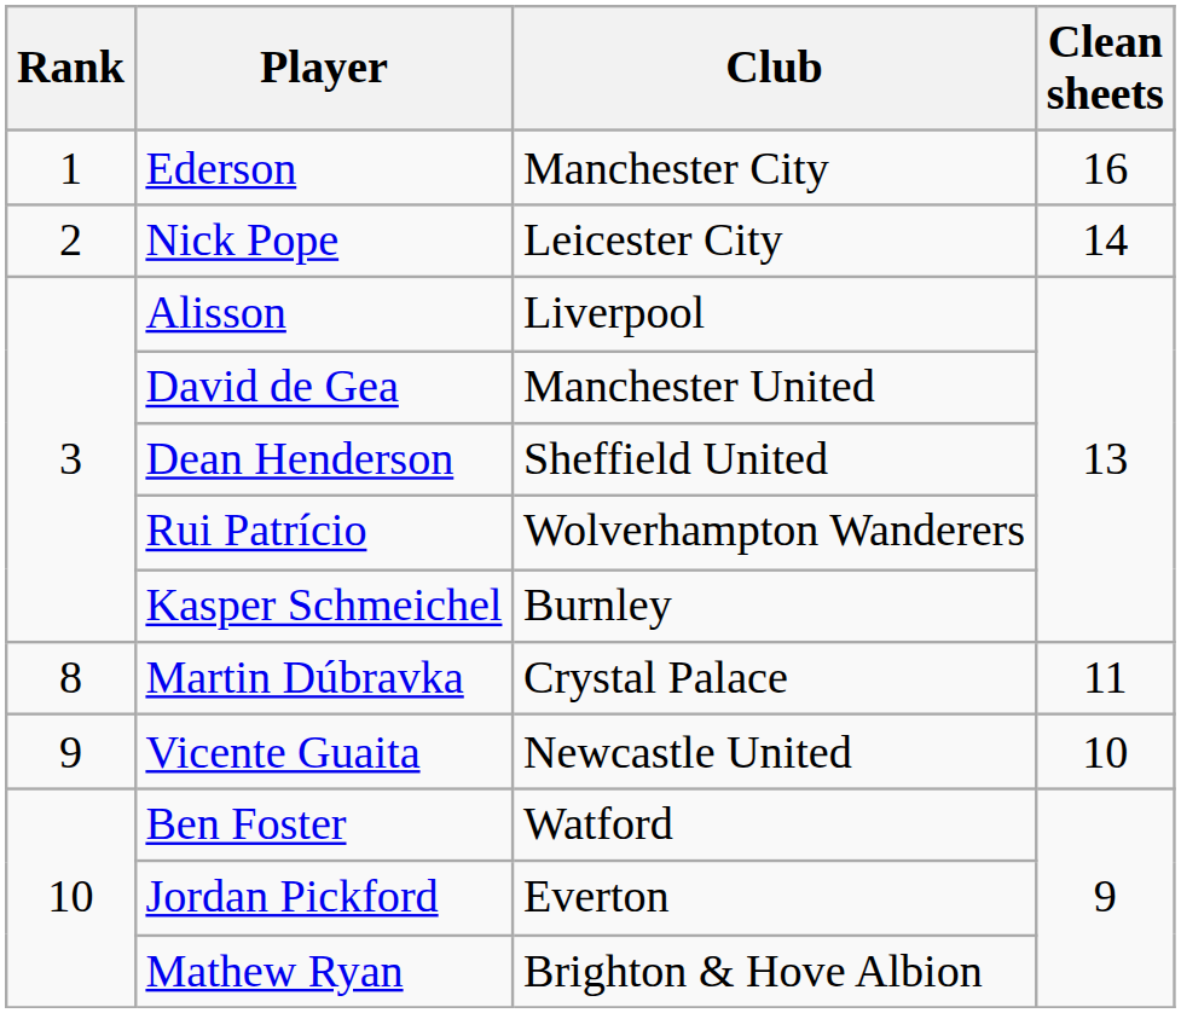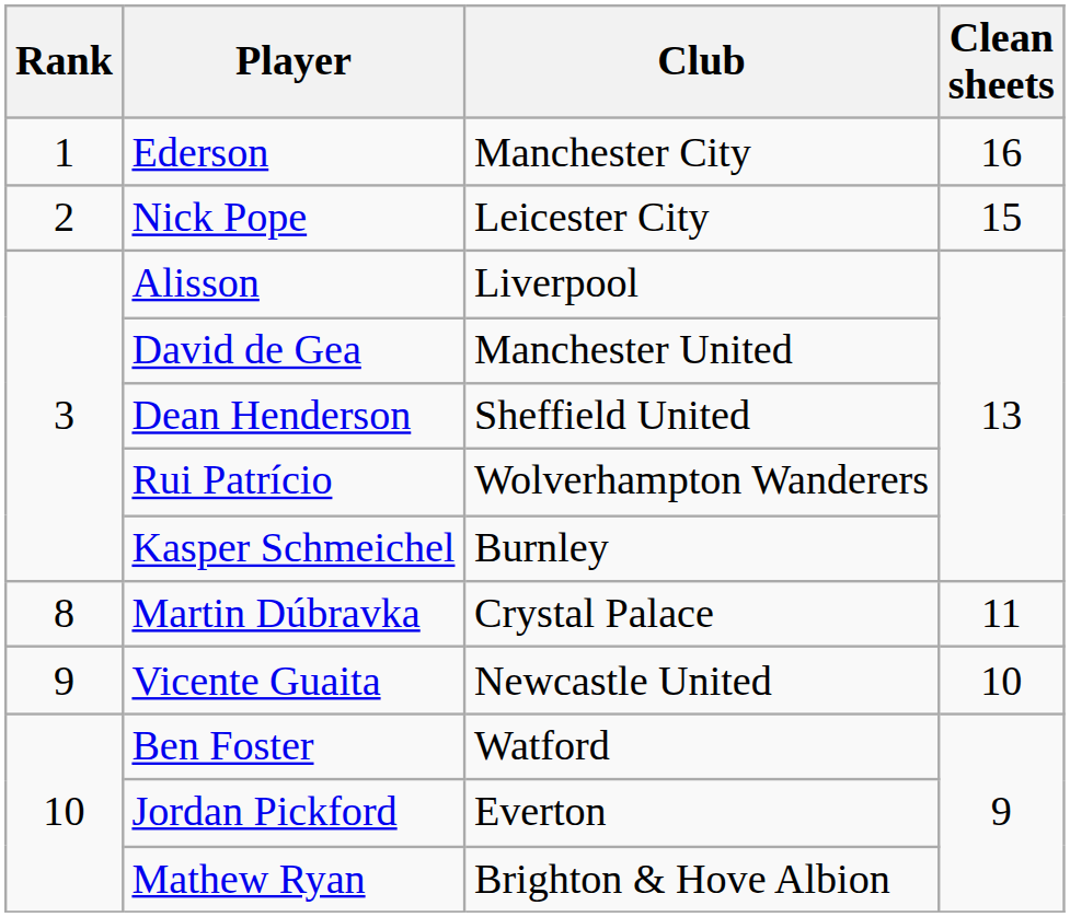Nick Pope | Clean sheets: 14 -> 15
